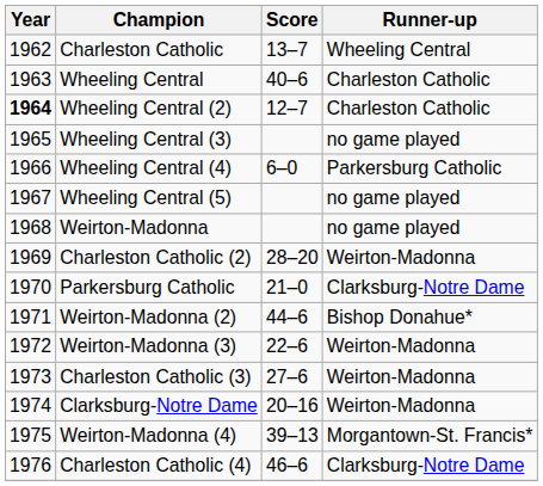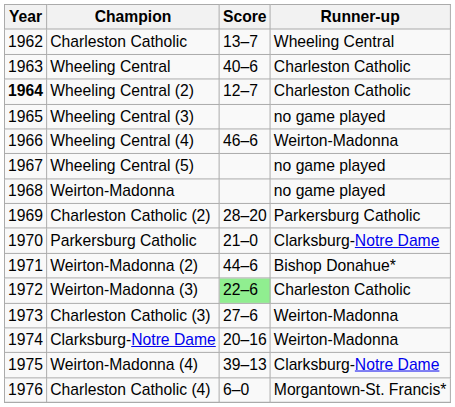Wheeling Central (4) | Score: 6–0 -> 46–6
Wheeling Central (4) | Runner-up: Parkersburg Catholic -> Weirton-Madonna
Charleston Catholic (2) | Runner-up: Weirton-Madonna -> Parkersburg Catholic
Weirton-Madonna (3) | Score: no background -> lightgreen background
Weirton-Madonna (3) | Runner-up: Weirton-Madonna -> Charleston Catholic
Weirton-Madonna (4) | Runner-up: Morgantown-St. Francis* -> Clarksburg-Notre Dame
Charleston Catholic (4) | Score: 46–6 -> 6–0
Charleston Catholic (4) | Runner-up: Clarksburg-Notre Dame -> Morgantown-St. Francis*
